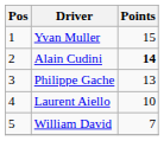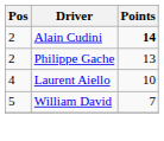- row: 1 | Yvan Muller | 15
Philippe Gache | Pos: 3 -> 2
